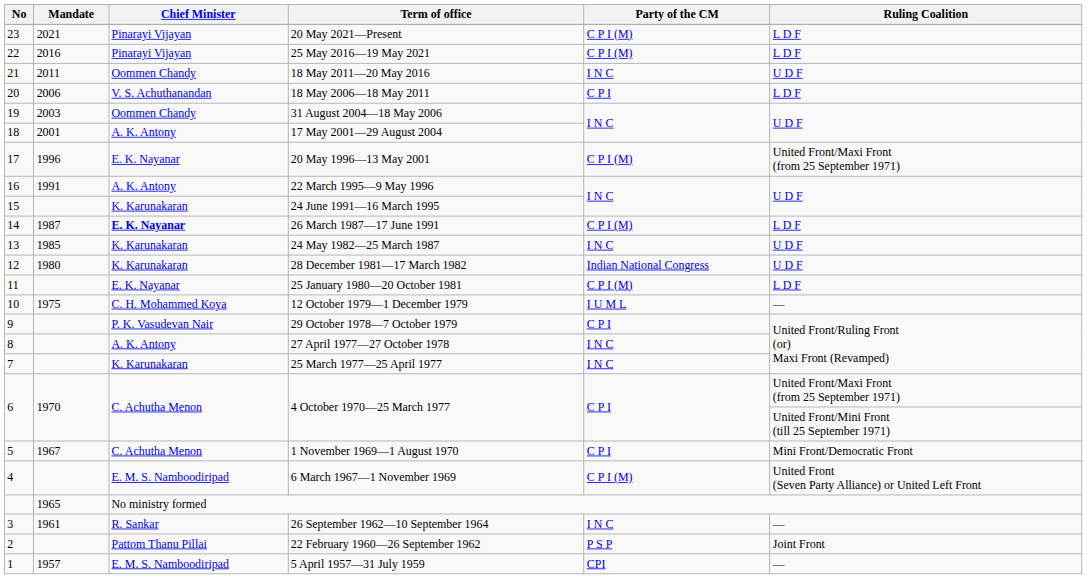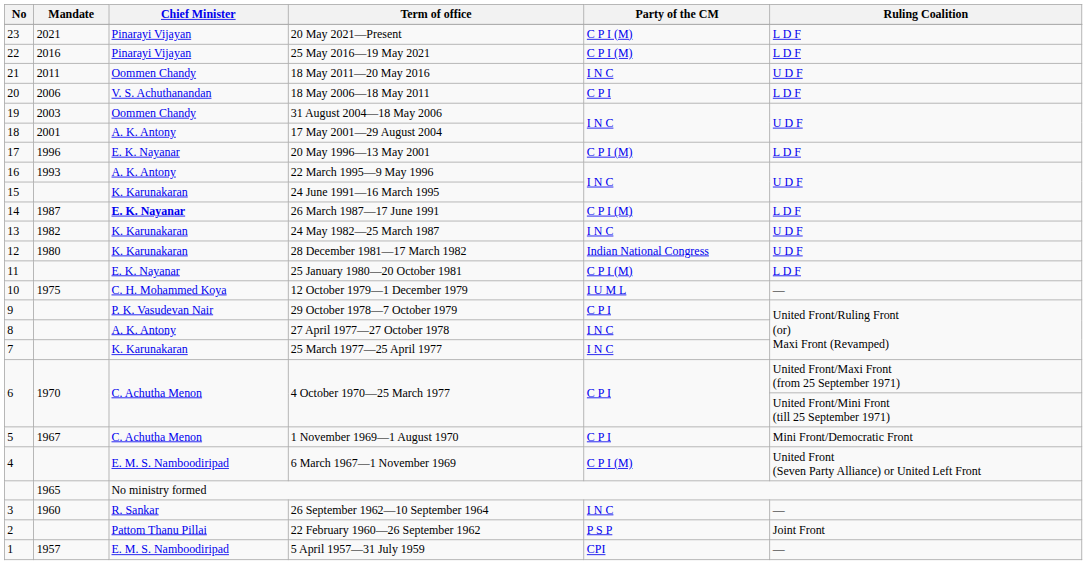20 May 1996—13 May 2001 | Ruling Coalition: United Front/Maxi Front (from 25 September 1971) -> L D F
22 March 1995—9 May 1996 | Mandate: 1991 -> 1993
24 May 1982—25 March 1987 | Mandate: 1985 -> 1982
26 September 1962—10 September 1964 | Mandate: 1961 -> 1960
